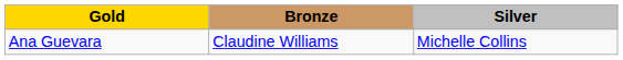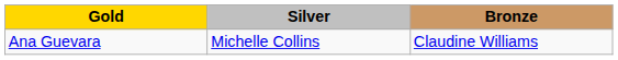columns swapped: Silver <-> Bronze
